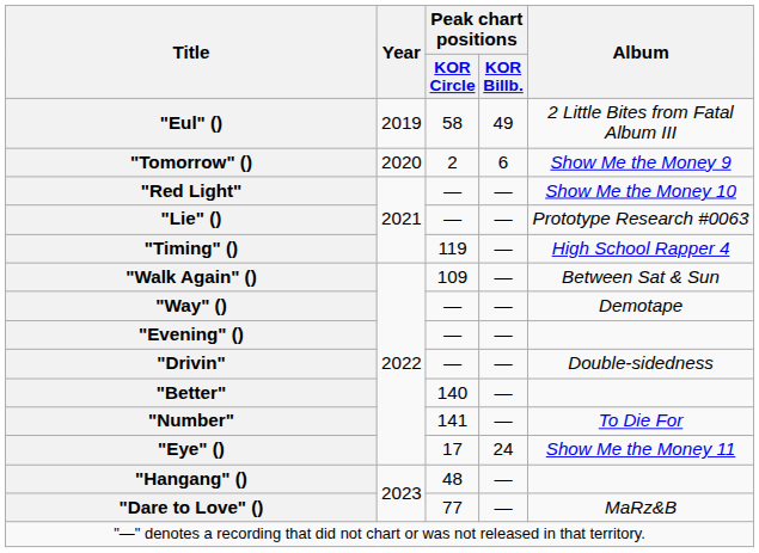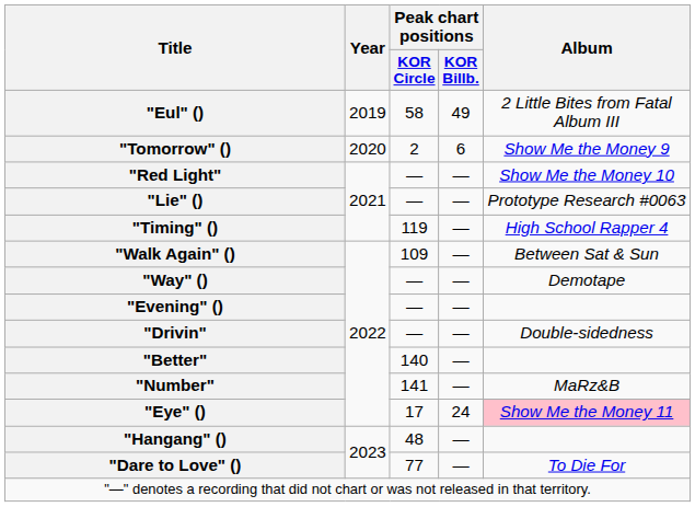"Number" | Album: To Die For -> MaRz&B
"Eye" () | Album: no background -> pink background
"Dare to Love" () | Album: MaRz&B -> To Die For
